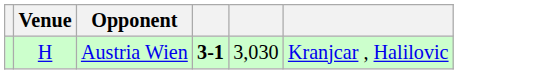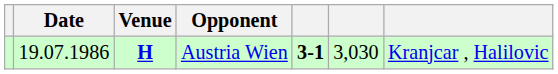+ column: Date | 19.07.1986
Austria Wien | Venue: normal -> bold
